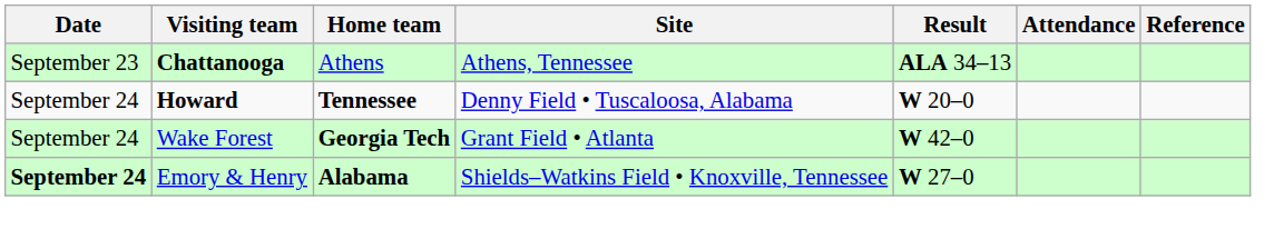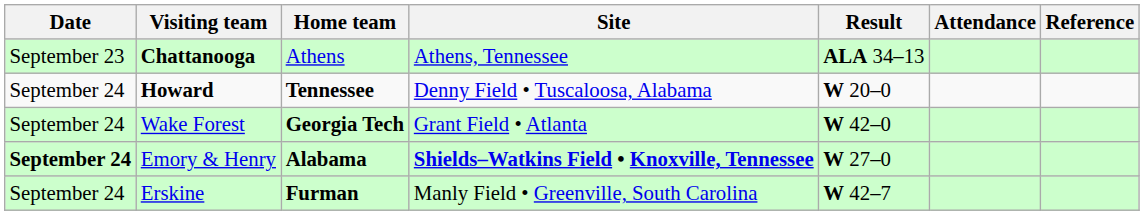Emory & Henry | Site: normal -> bold
+ row: September 24 | Erskine | Furman | Manly Field • Greenville, South Carolina | W 42–7
